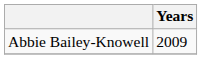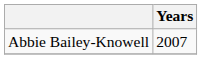Abbie Bailey-Knowell | Years: 2009 -> 2007
